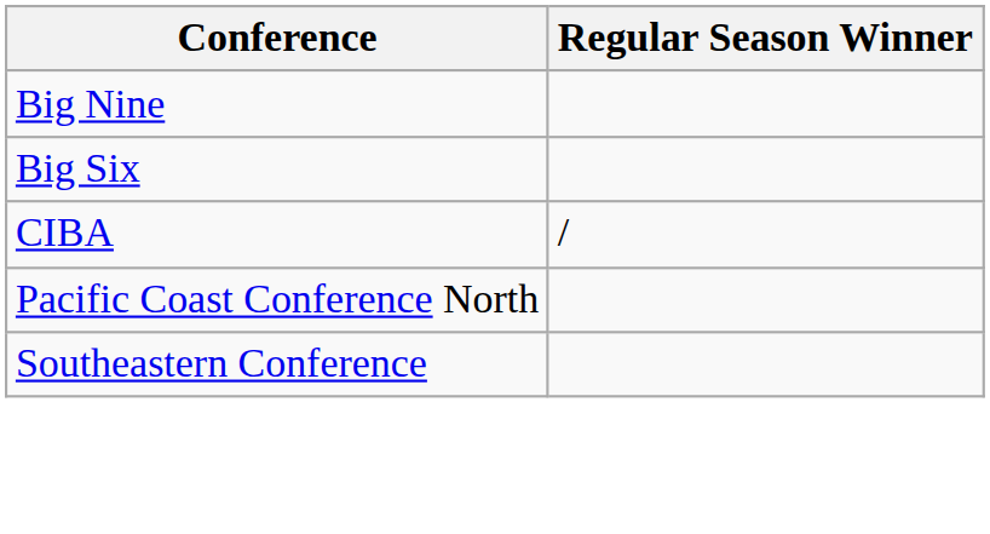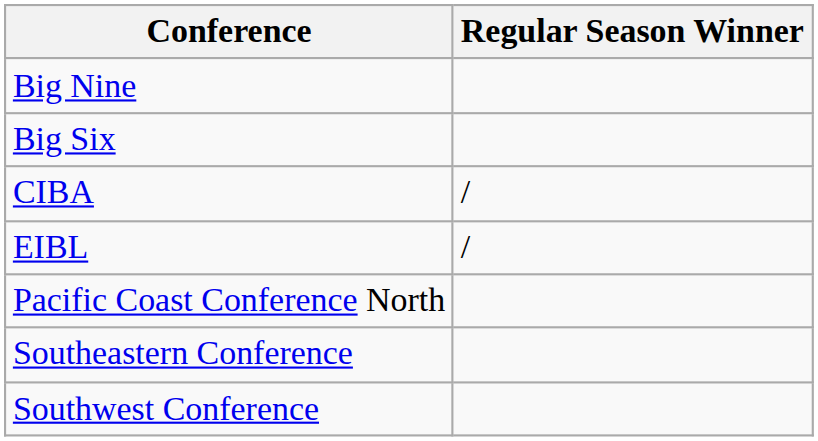+ row: EIBL | /
+ row: Southwest Conference
